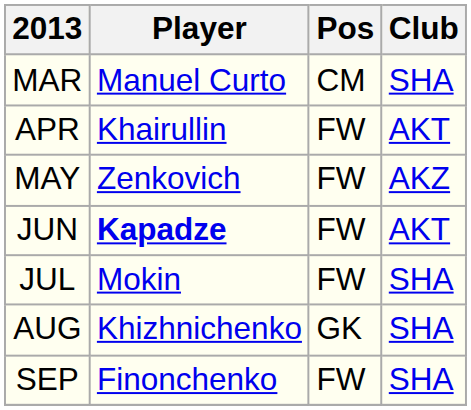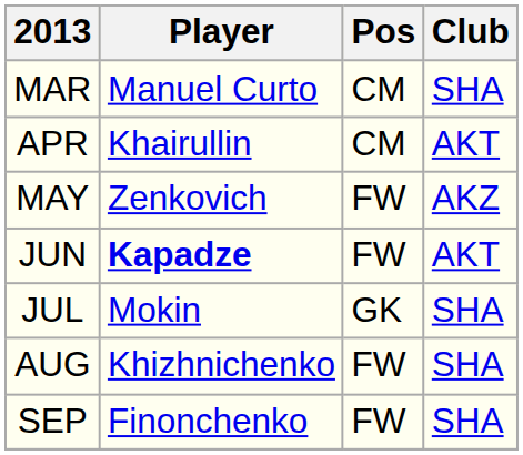APR | Pos: FW -> CM
JUL | Pos: FW -> GK
AUG | Pos: GK -> FW
